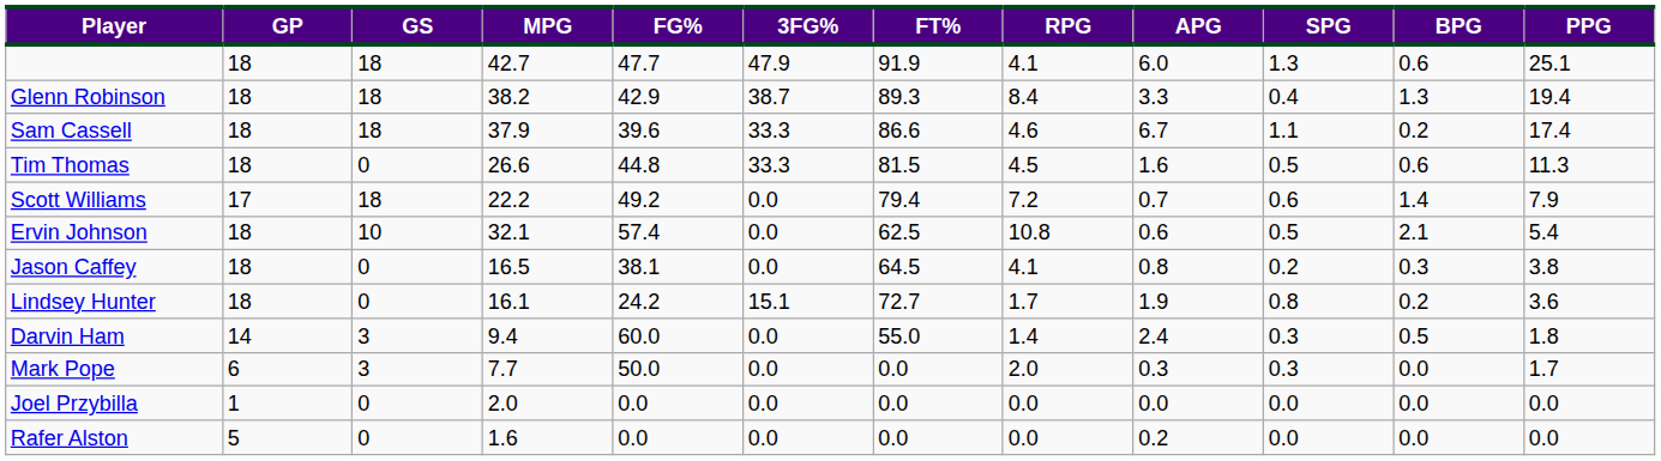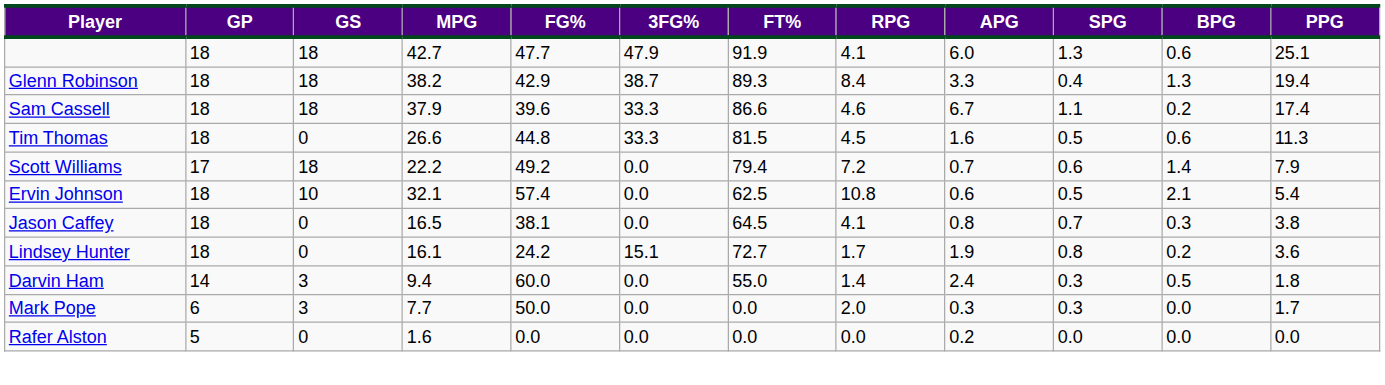Jason Caffey | SPG: 0.2 -> 0.7
- row: Joel Przybilla | 1 | 0 | 2.0 | 0.0 | 0.0 | 0.0 | 0.0 | 0.0 | 0.0 | 0.0 | 0.0
